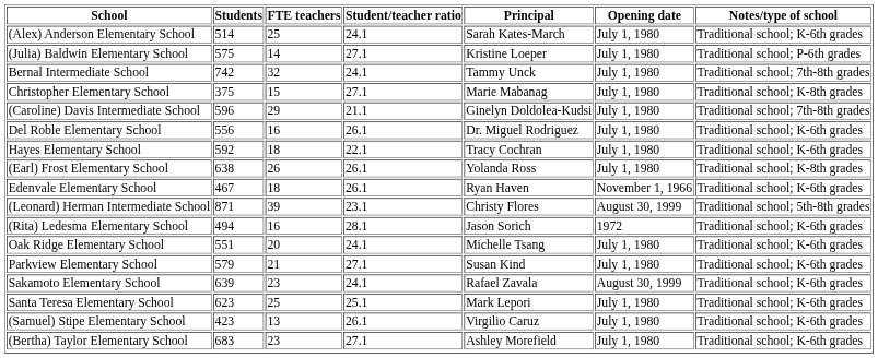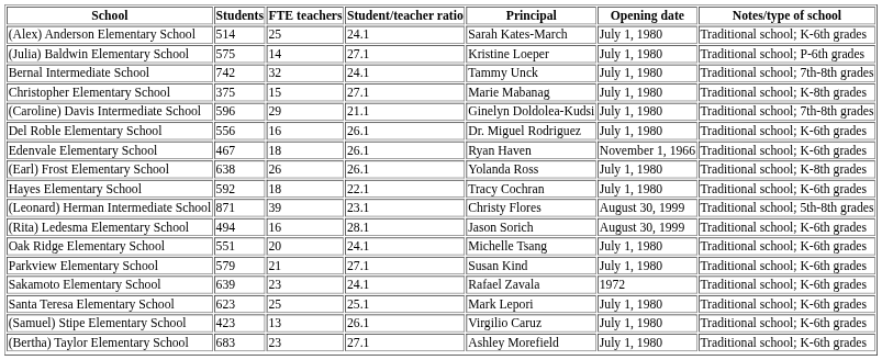rows swapped: Edenvale Elementary School <-> Hayes Elementary School
(Rita) Ledesma Elementary School | Opening date: 1972 -> August 30, 1999
Sakamoto Elementary School | Opening date: August 30, 1999 -> 1972
